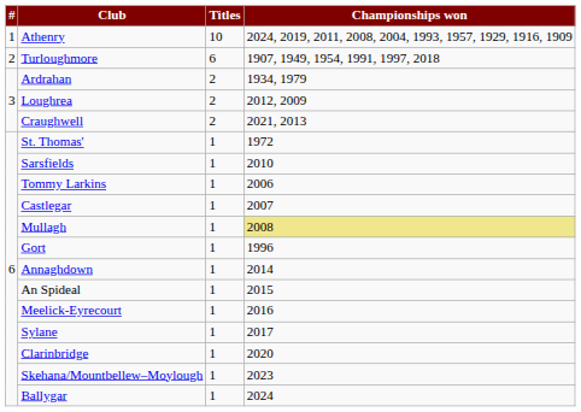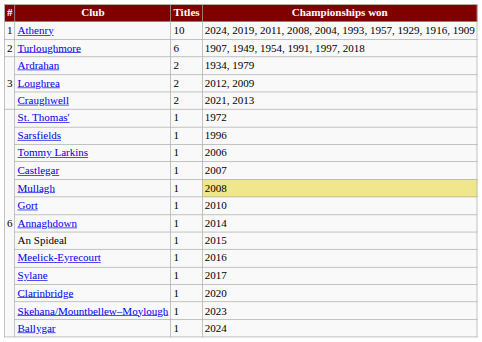Sarsfields | Championships won: 2010 -> 1996
Gort | Championships won: 1996 -> 2010
